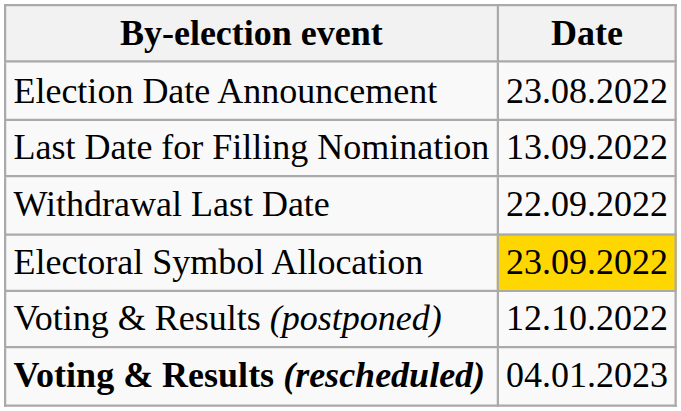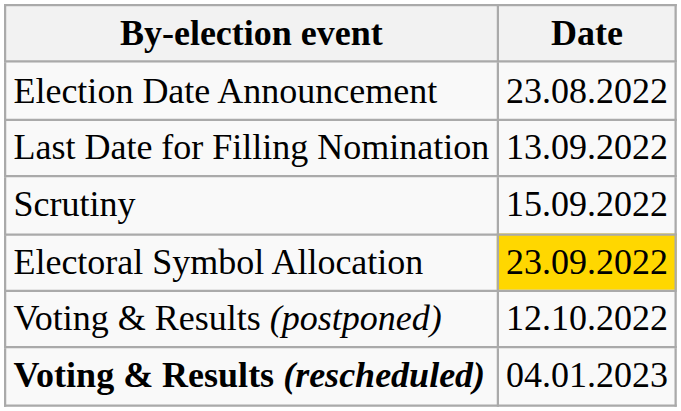+ row: Scrutiny | 15.09.2022
- row: Withdrawal Last Date | 22.09.2022
